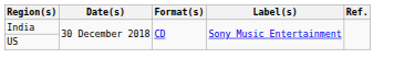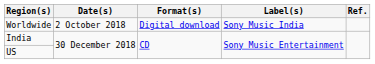+ row: Worldwide | 2 October 2018 | Digital download | Sony Music India
